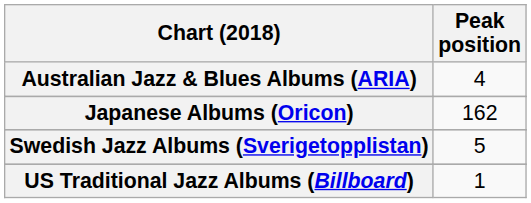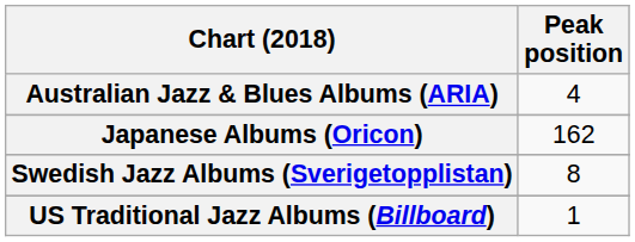Swedish Jazz Albums (Sverigetopplistan) | Peak position: 5 -> 8
